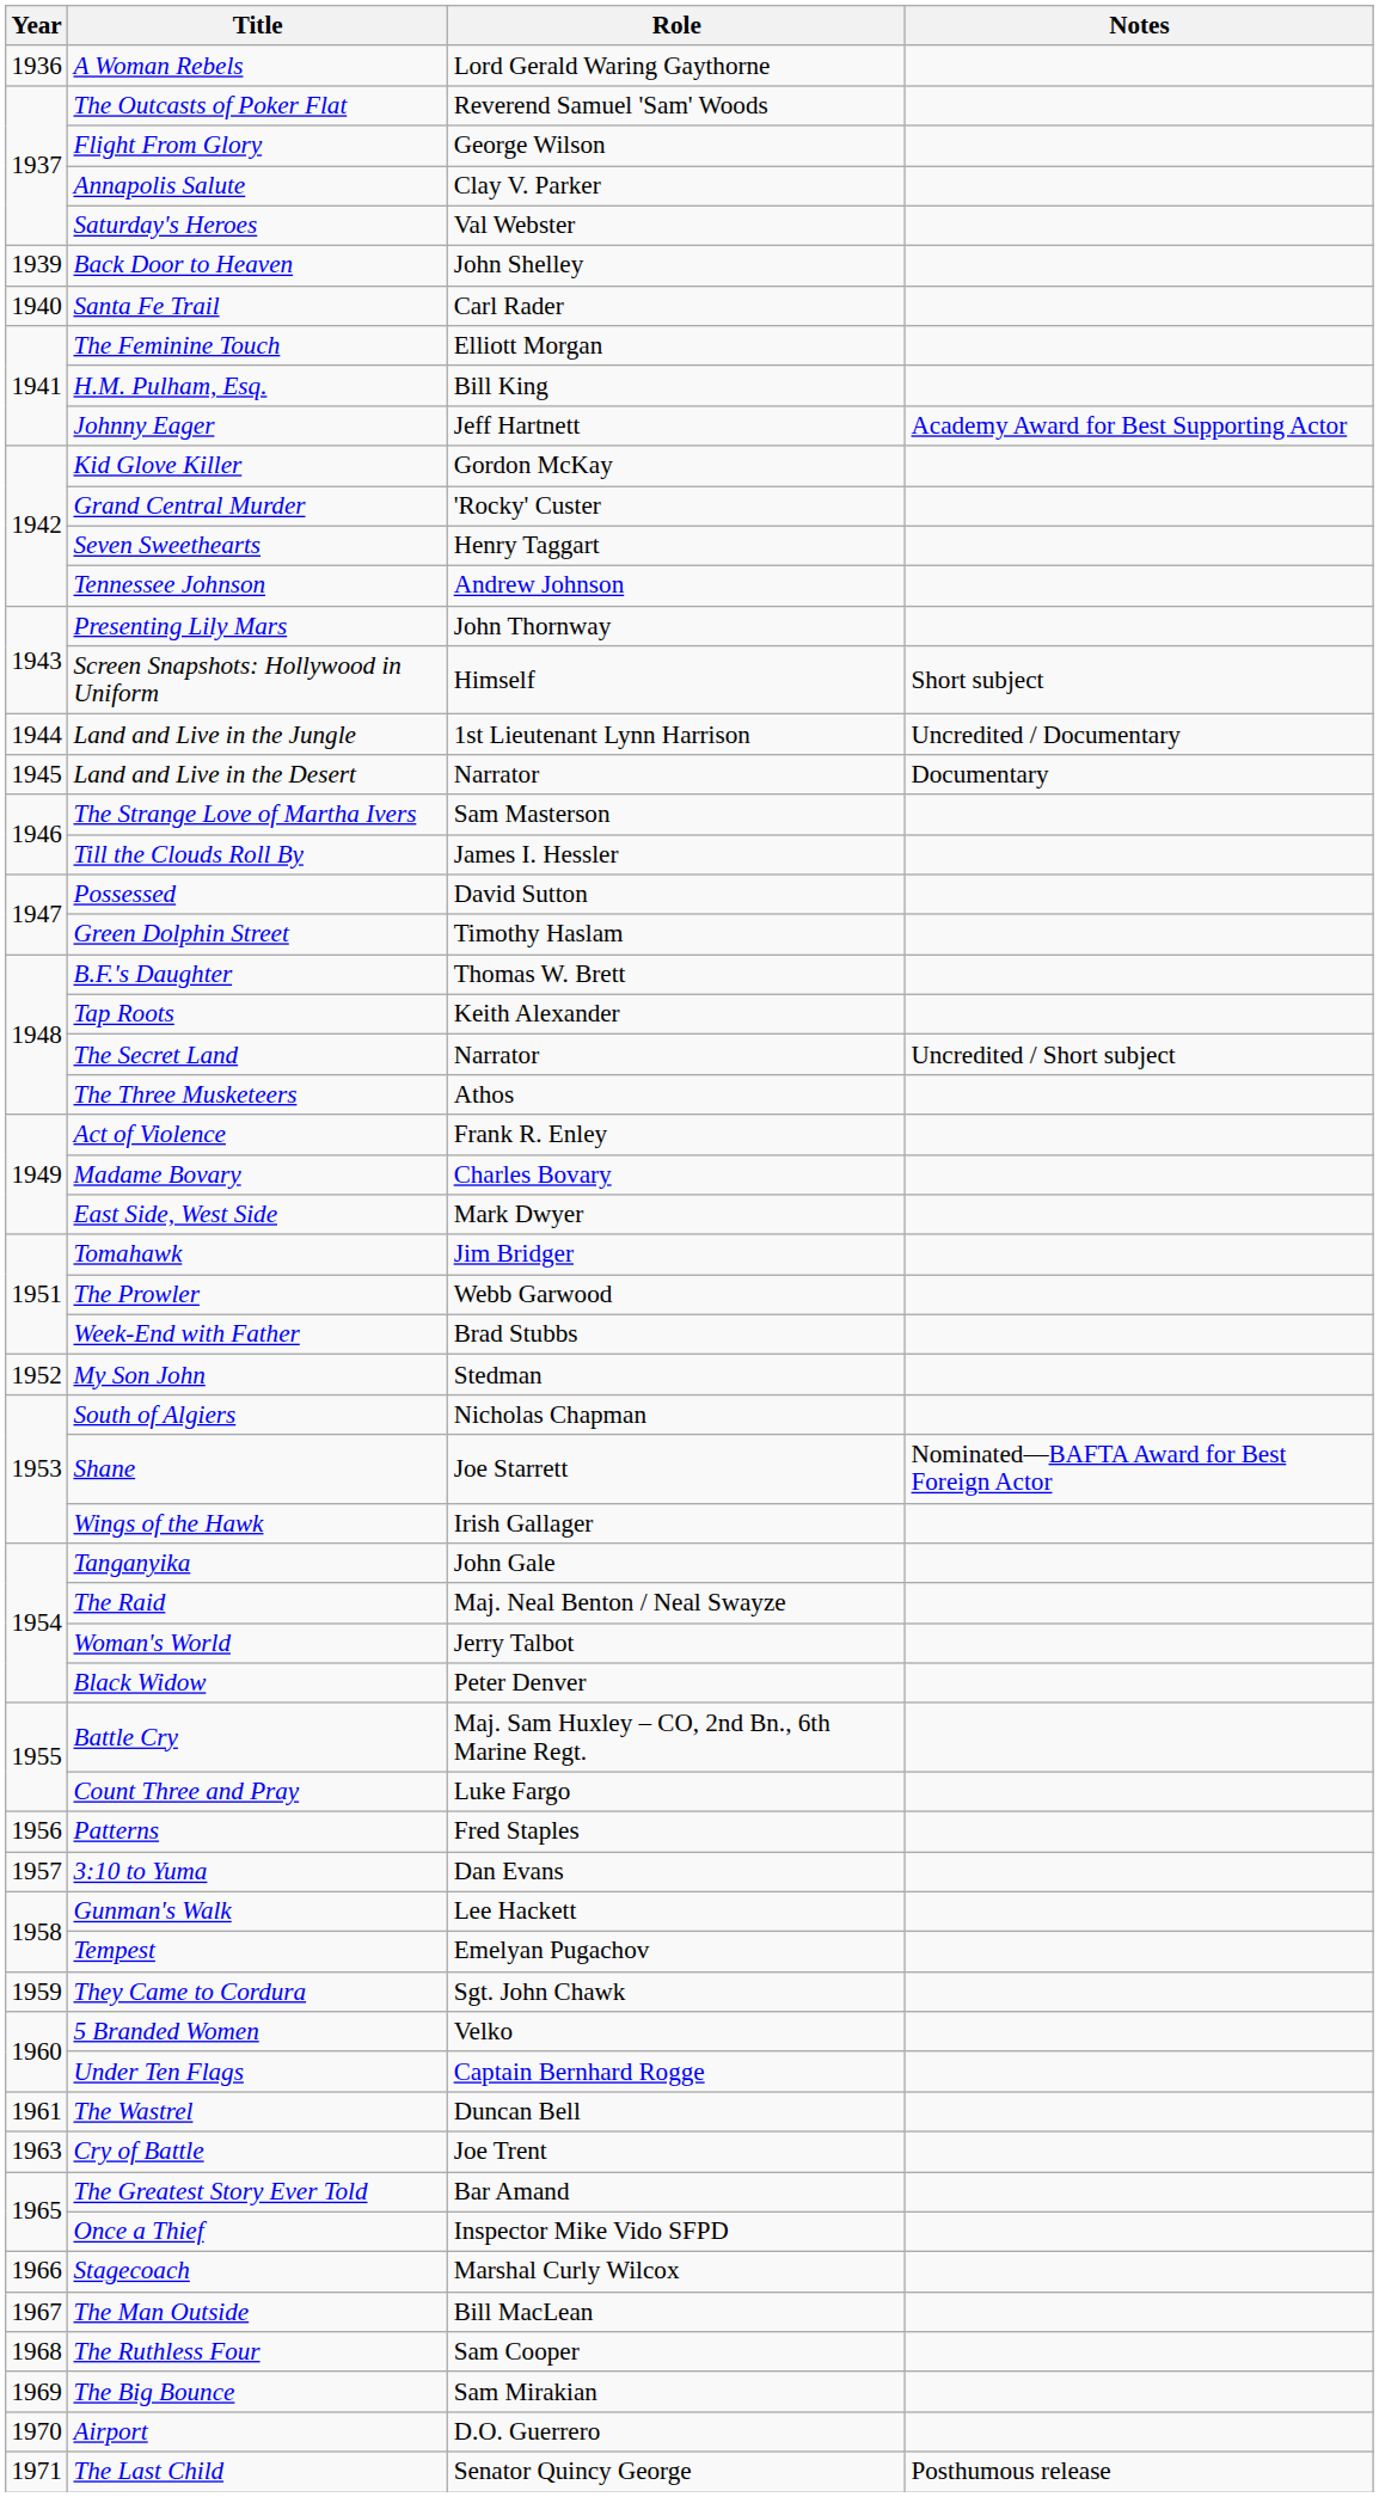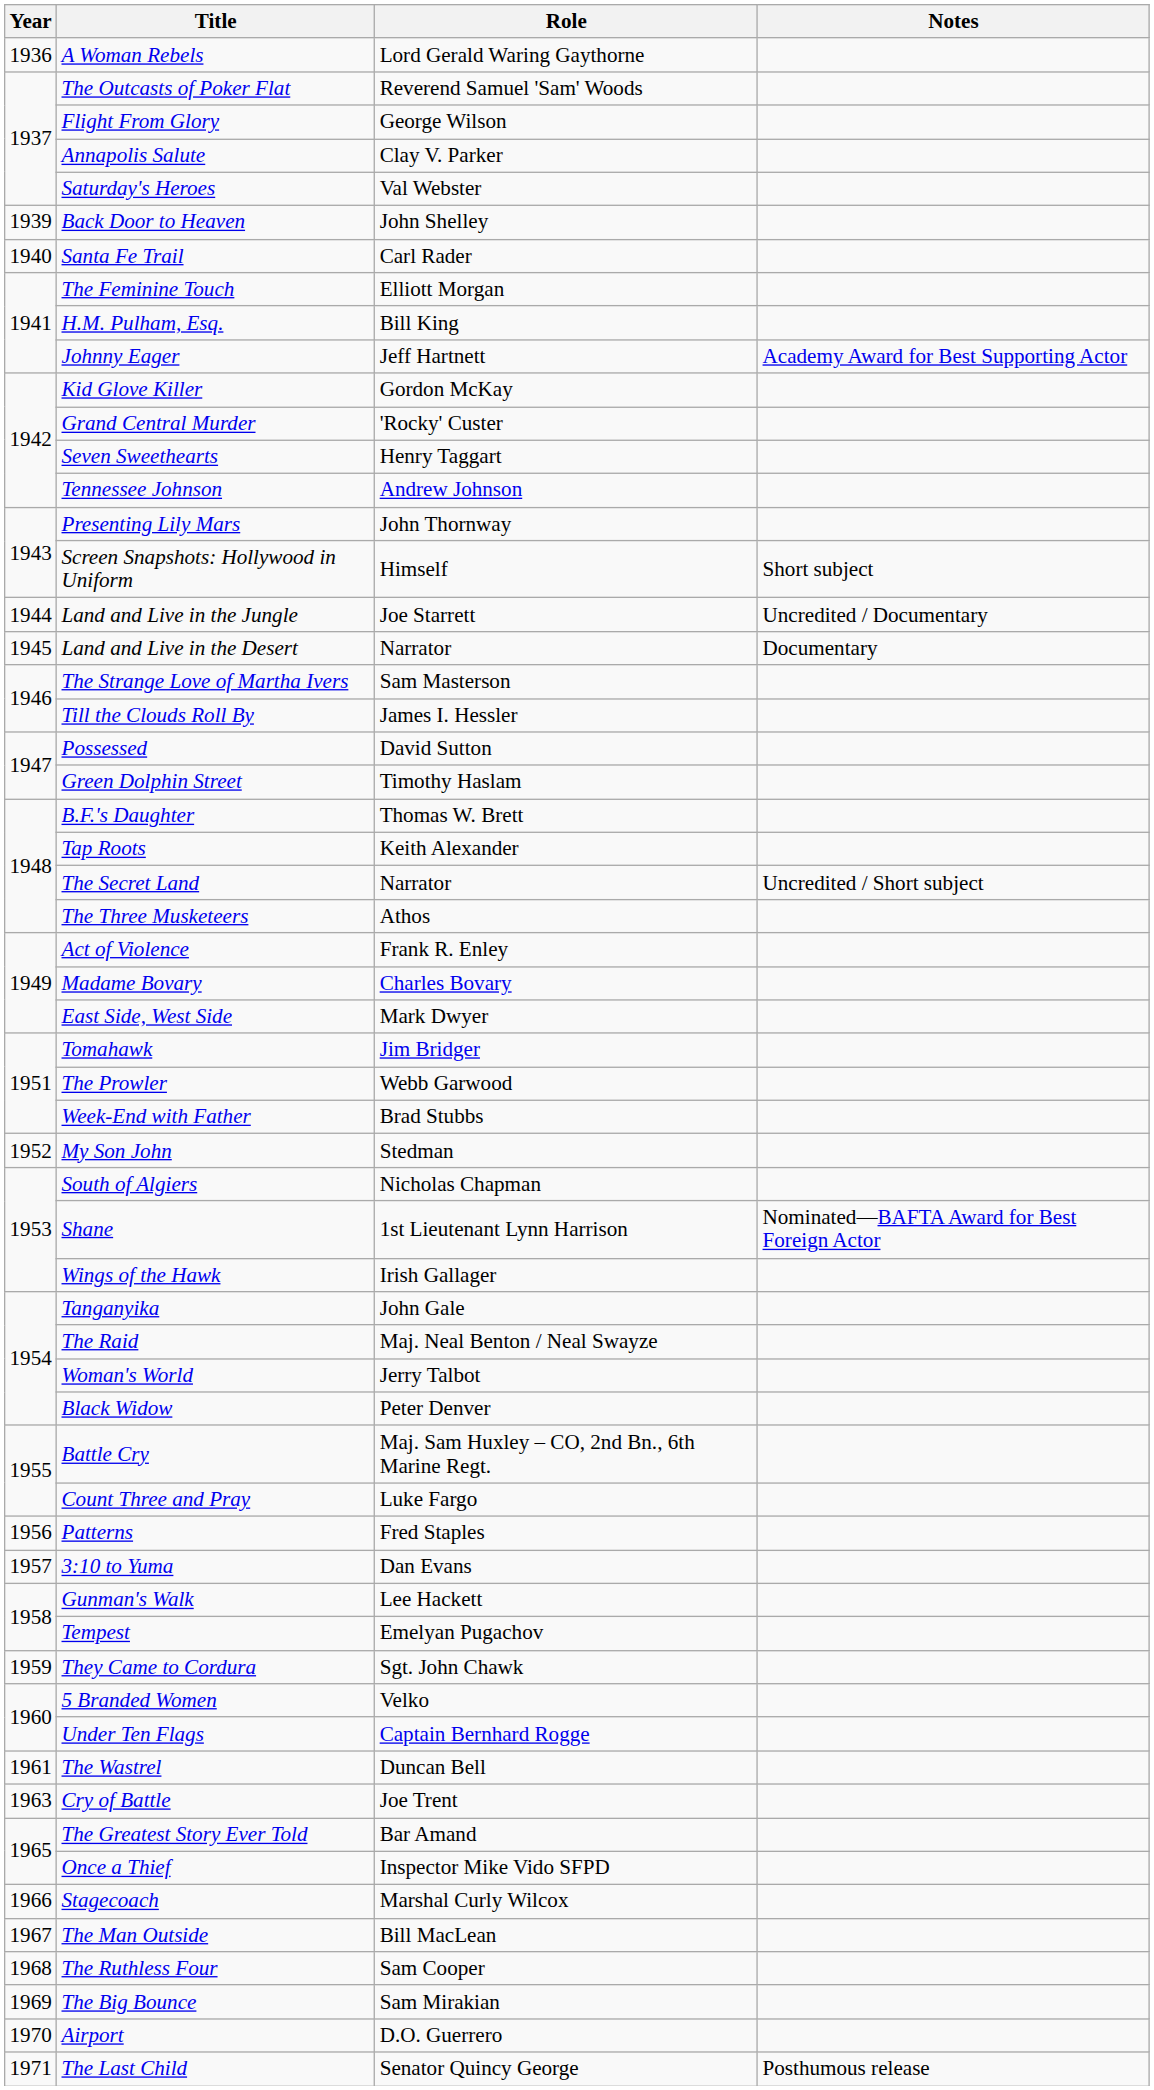Land and Live in the Jungle | Role: 1st Lieutenant Lynn Harrison -> Joe Starrett
Shane | Role: Joe Starrett -> 1st Lieutenant Lynn Harrison
